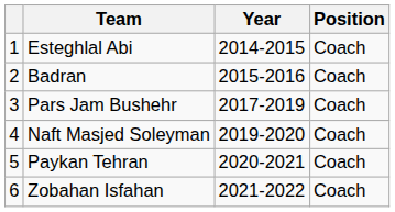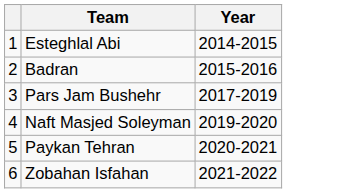- column: Position | Coach | Coach | Coach | Coach | Coach | Coach
